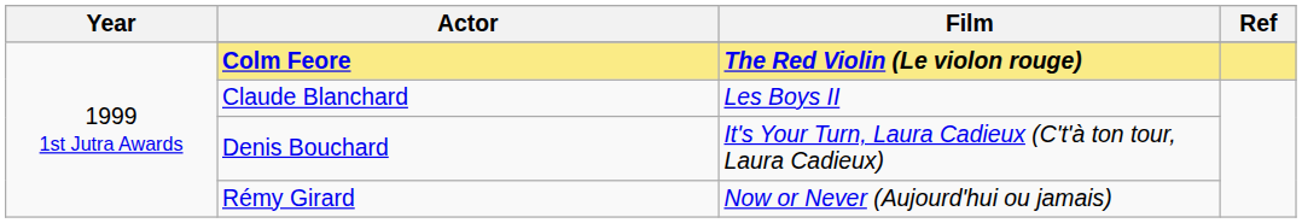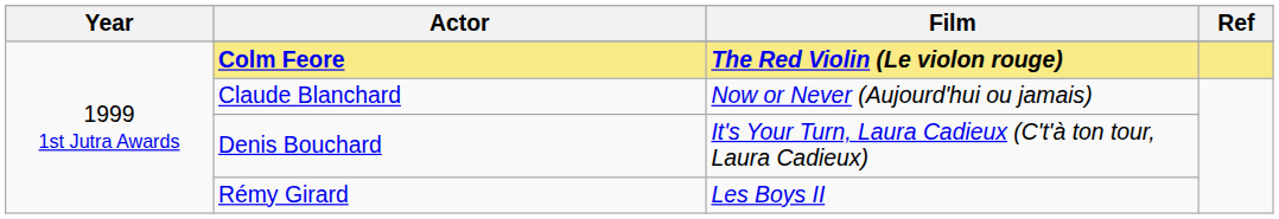Claude Blanchard | Film: Les Boys II -> Now or Never (Aujourd'hui ou jamais)
Rémy Girard | Film: Now or Never (Aujourd'hui ou jamais) -> Les Boys II
